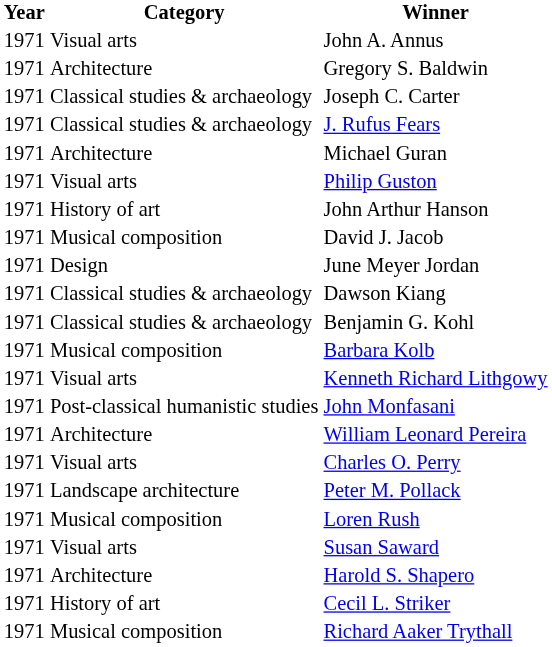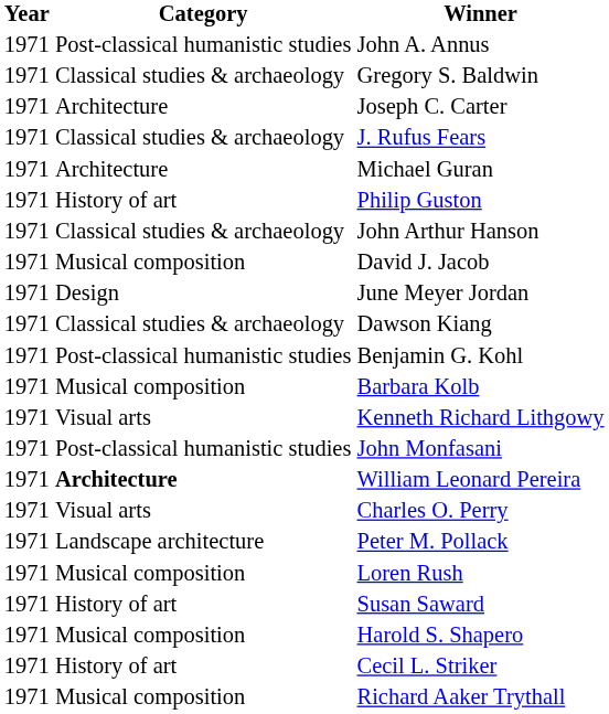John A. Annus | Category: Visual arts -> Post-classical humanistic studies
Gregory S. Baldwin | Category: Architecture -> Classical studies & archaeology
Joseph C. Carter | Category: Classical studies & archaeology -> Architecture
Philip Guston | Category: Visual arts -> History of art
John Arthur Hanson | Category: History of art -> Classical studies & archaeology
Benjamin G. Kohl | Category: Classical studies & archaeology -> Post-classical humanistic studies
William Leonard Pereira | Category: normal -> bold
Susan Saward | Category: Visual arts -> History of art
Harold S. Shapero | Category: Architecture -> Musical composition
